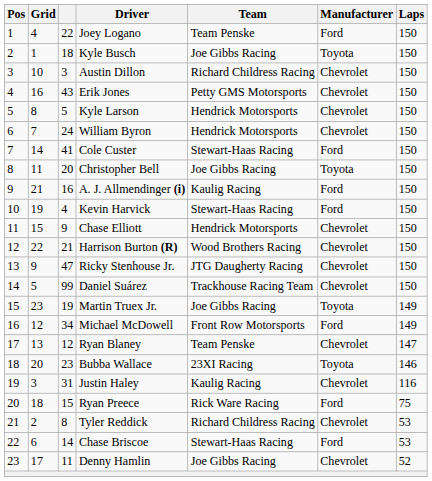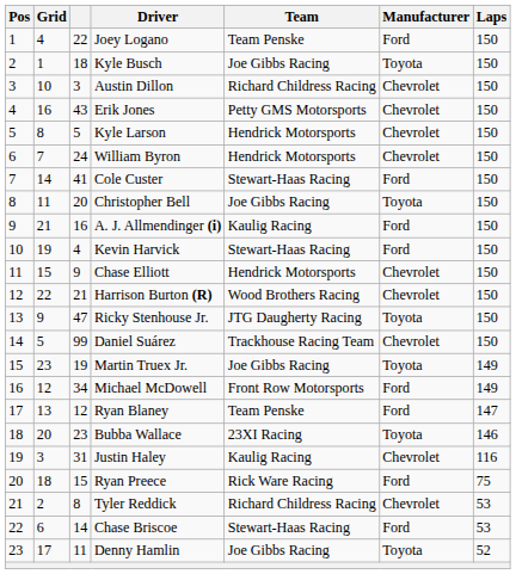Ricky Stenhouse Jr. | Manufacturer: Chevrolet -> Toyota
Ryan Blaney | Manufacturer: Chevrolet -> Ford
Denny Hamlin | Manufacturer: Chevrolet -> Toyota
